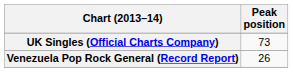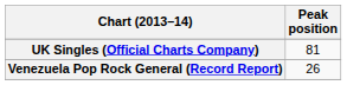UK Singles (Official Charts Company) | Peak position: 73 -> 81
